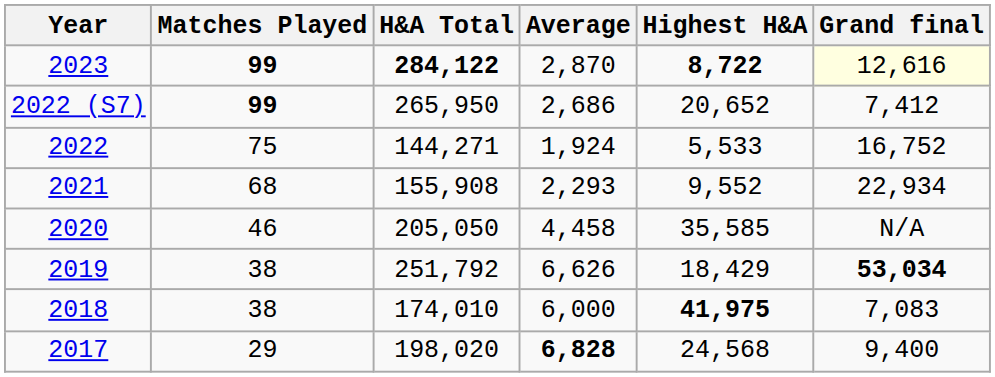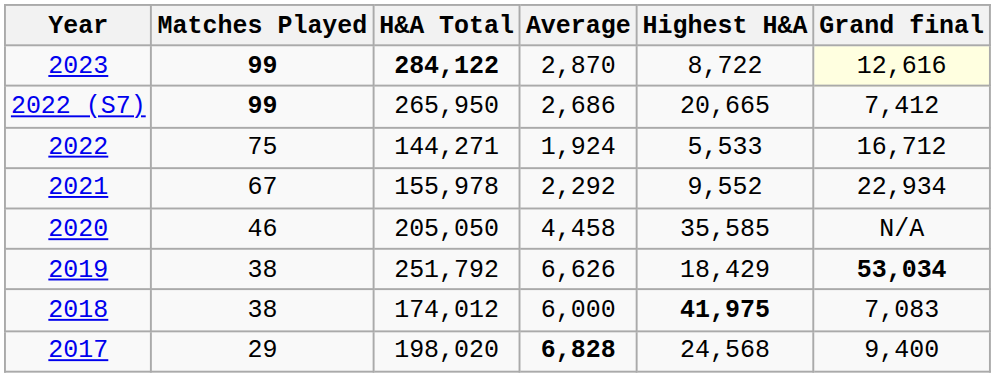2023 | Highest H&A: bold -> normal
2022 (S7) | Highest H&A: 20,652 -> 20,665
2022 | Grand final: 16,752 -> 16,712
2021 | Matches Played: 68 -> 67
2021 | H&A Total: 155,908 -> 155,978
2021 | Average: 2,293 -> 2,292
2018 | H&A Total: 174,010 -> 174,012
